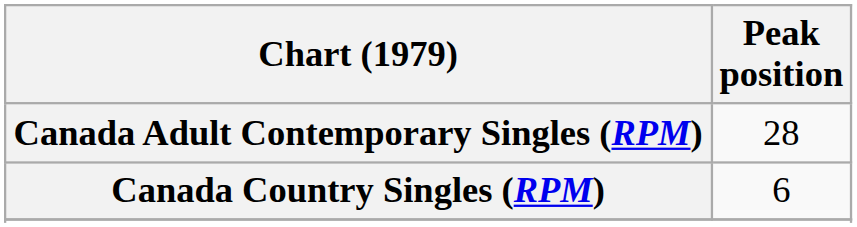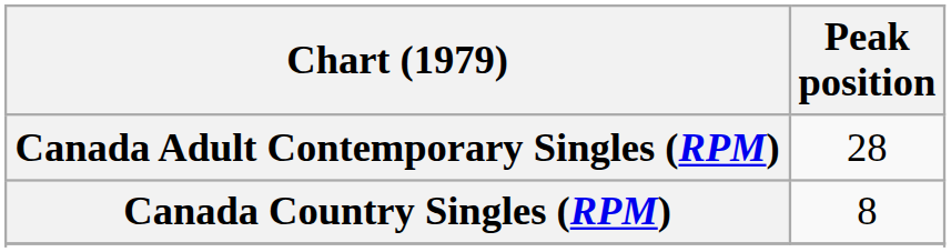Canada Country Singles (RPM) | Peak position: 6 -> 8
